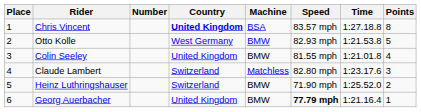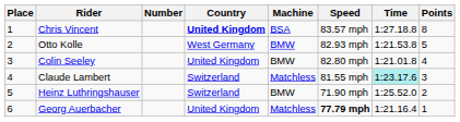Colin Seeley | Speed: 81.55 mph -> 82.80 mph
Claude Lambert | Speed: 82.80 mph -> 81.55 mph
Claude Lambert | Time: no background -> paleturquoise background
Georg Auerbacher | Machine: BMW -> Matchless
